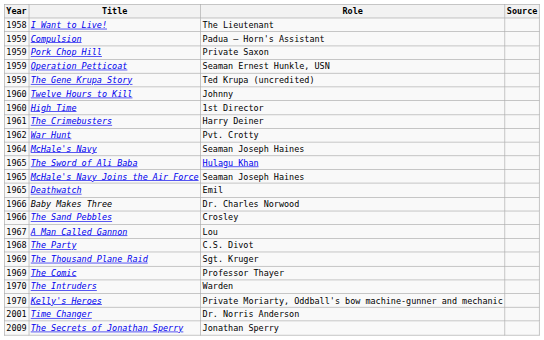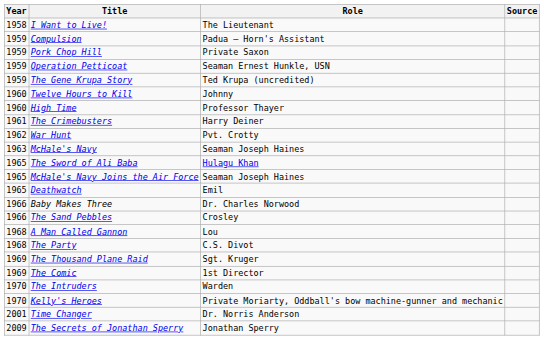High Time | Role: 1st Director -> Professor Thayer
McHale's Navy | Year: 1964 -> 1963
A Man Called Gannon | Year: 1967 -> 1968
The Comic | Role: Professor Thayer -> 1st Director
